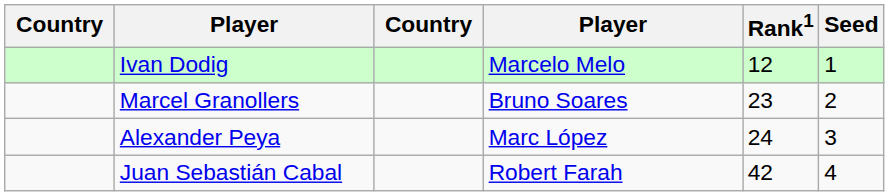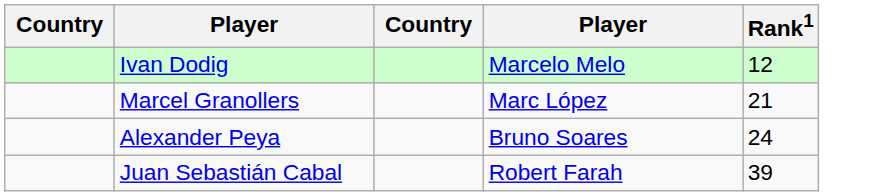- column: Seed | 1 | 2 | 3 | 4
Marcel Granollers | column 4: Bruno Soares -> Marc López
Marcel Granollers | Rank1: 23 -> 21
Alexander Peya | column 4: Marc López -> Bruno Soares
Juan Sebastián Cabal | Rank1: 42 -> 39
